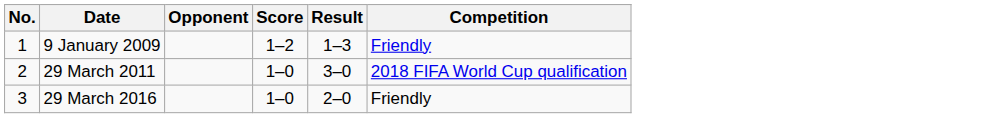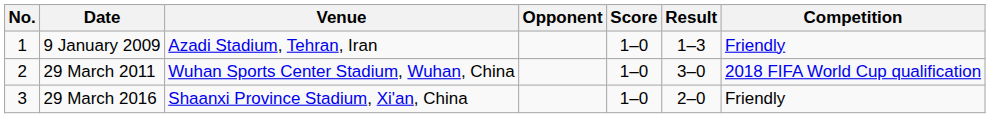+ column: Venue | Azadi Stadium, Tehran, Iran | Wuhan Sports Center Stadium, Wuhan, China | Shaanxi Province Stadium, Xi'an, China
9 January 2009 | Score: 1–2 -> 1–0
